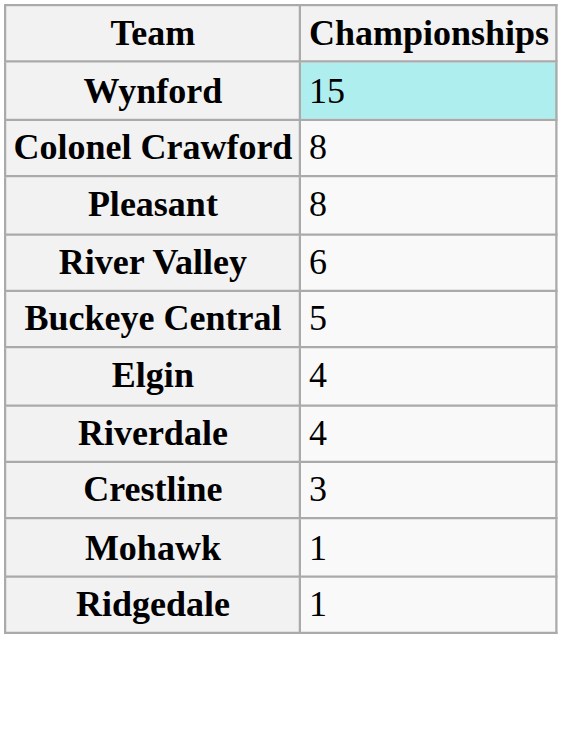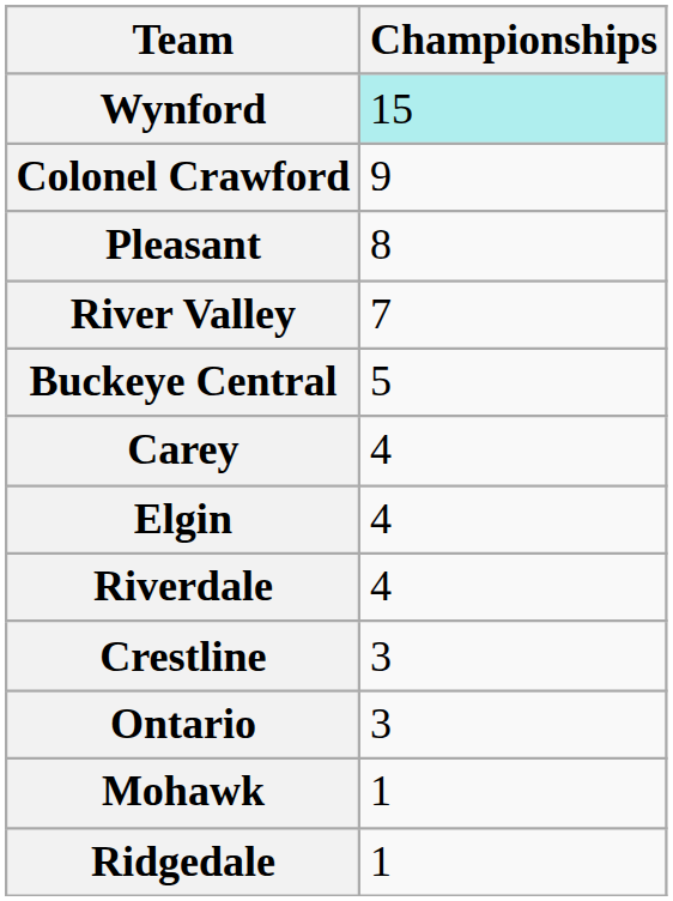Colonel Crawford | Championships: 8 -> 9
River Valley | Championships: 6 -> 7
+ row: Carey | 4
+ row: Ontario | 3
